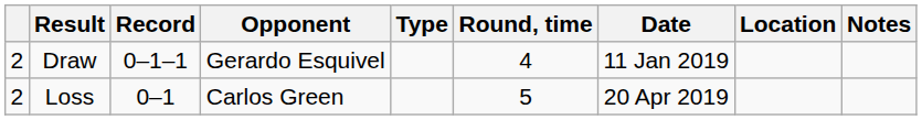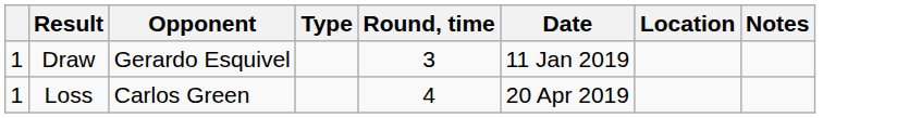- column: Record | 0–1–1 | 0–1
Draw | column 1: 2 -> 1
Draw | Round, time: 4 -> 3
Loss | column 1: 2 -> 1
Loss | Round, time: 5 -> 4
